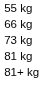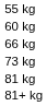+ row: 60 kg
